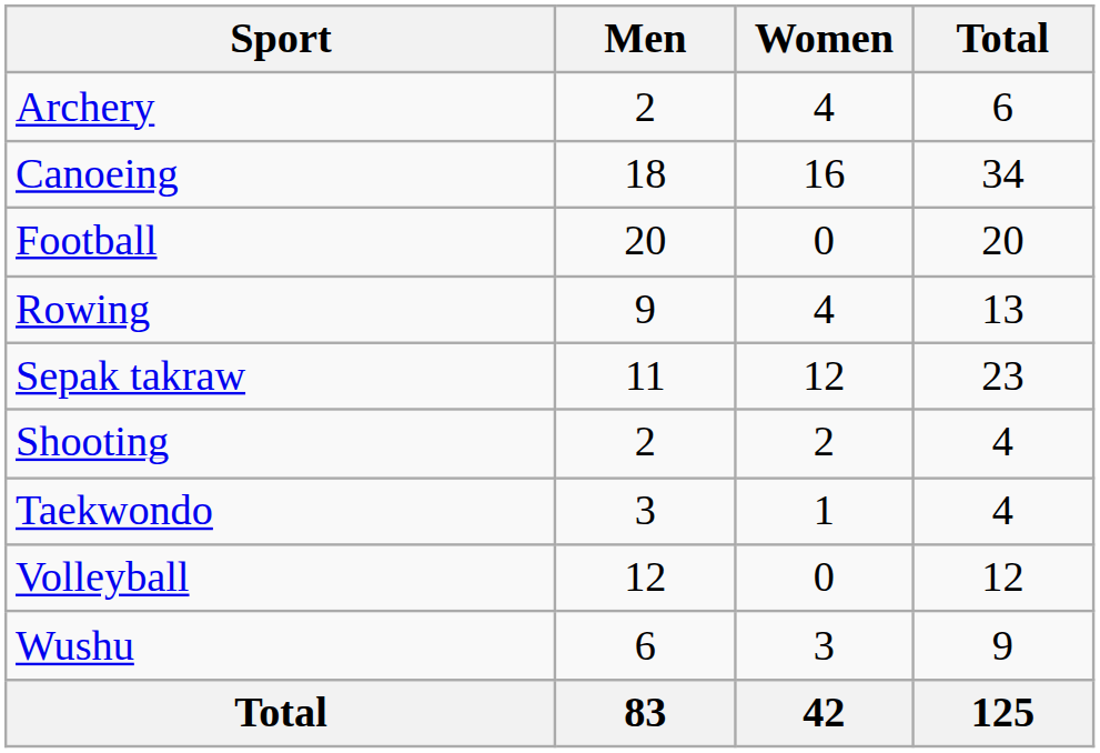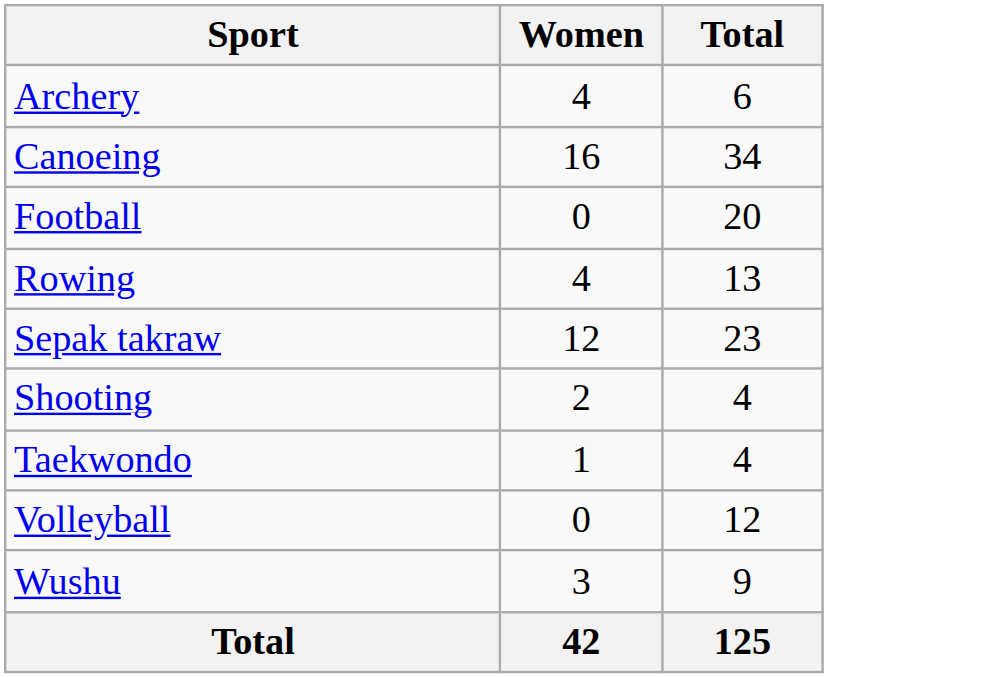- column: Men | 2 | 18 | 20 | 9 | 11 | 2 | 3 | 12 | 6 | 83
